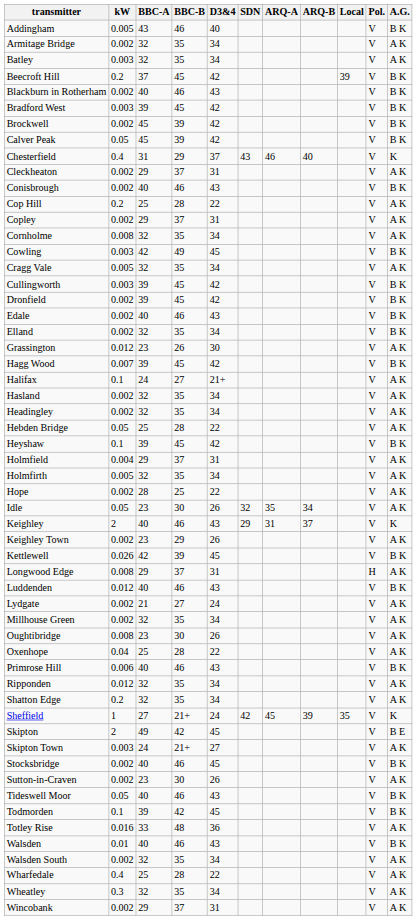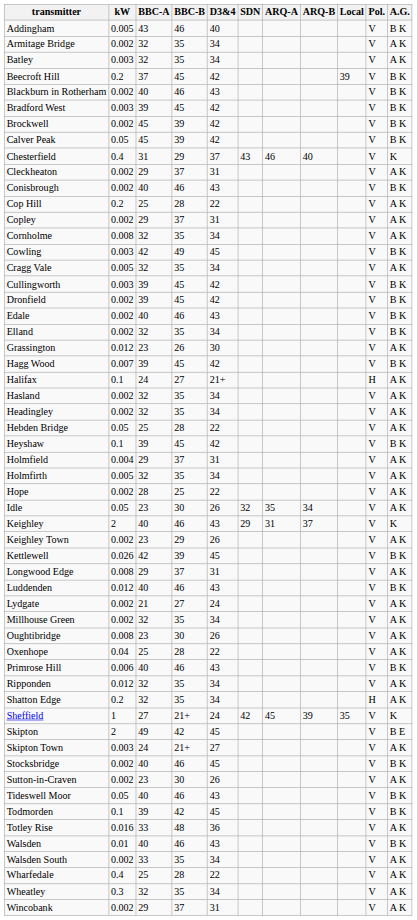Halifax | Pol.: V -> H
Longwood Edge | Pol.: H -> V
Shatton Edge | Pol.: V -> H
Walsden South | BBC-A: 32 -> 33
